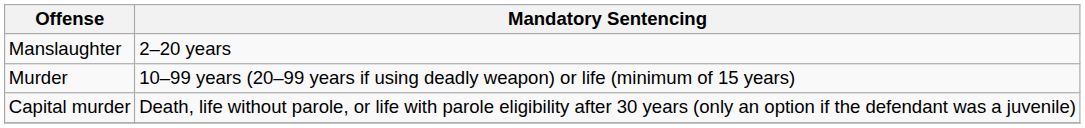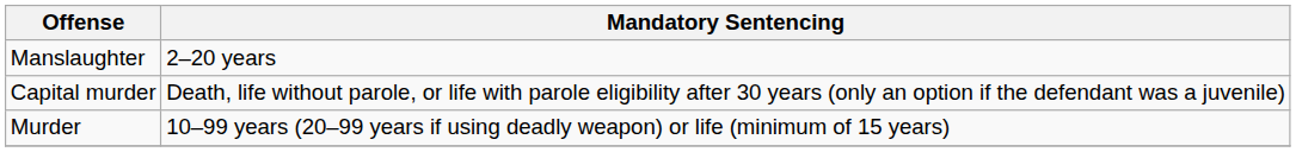rows swapped: Murder <-> Capital murder
